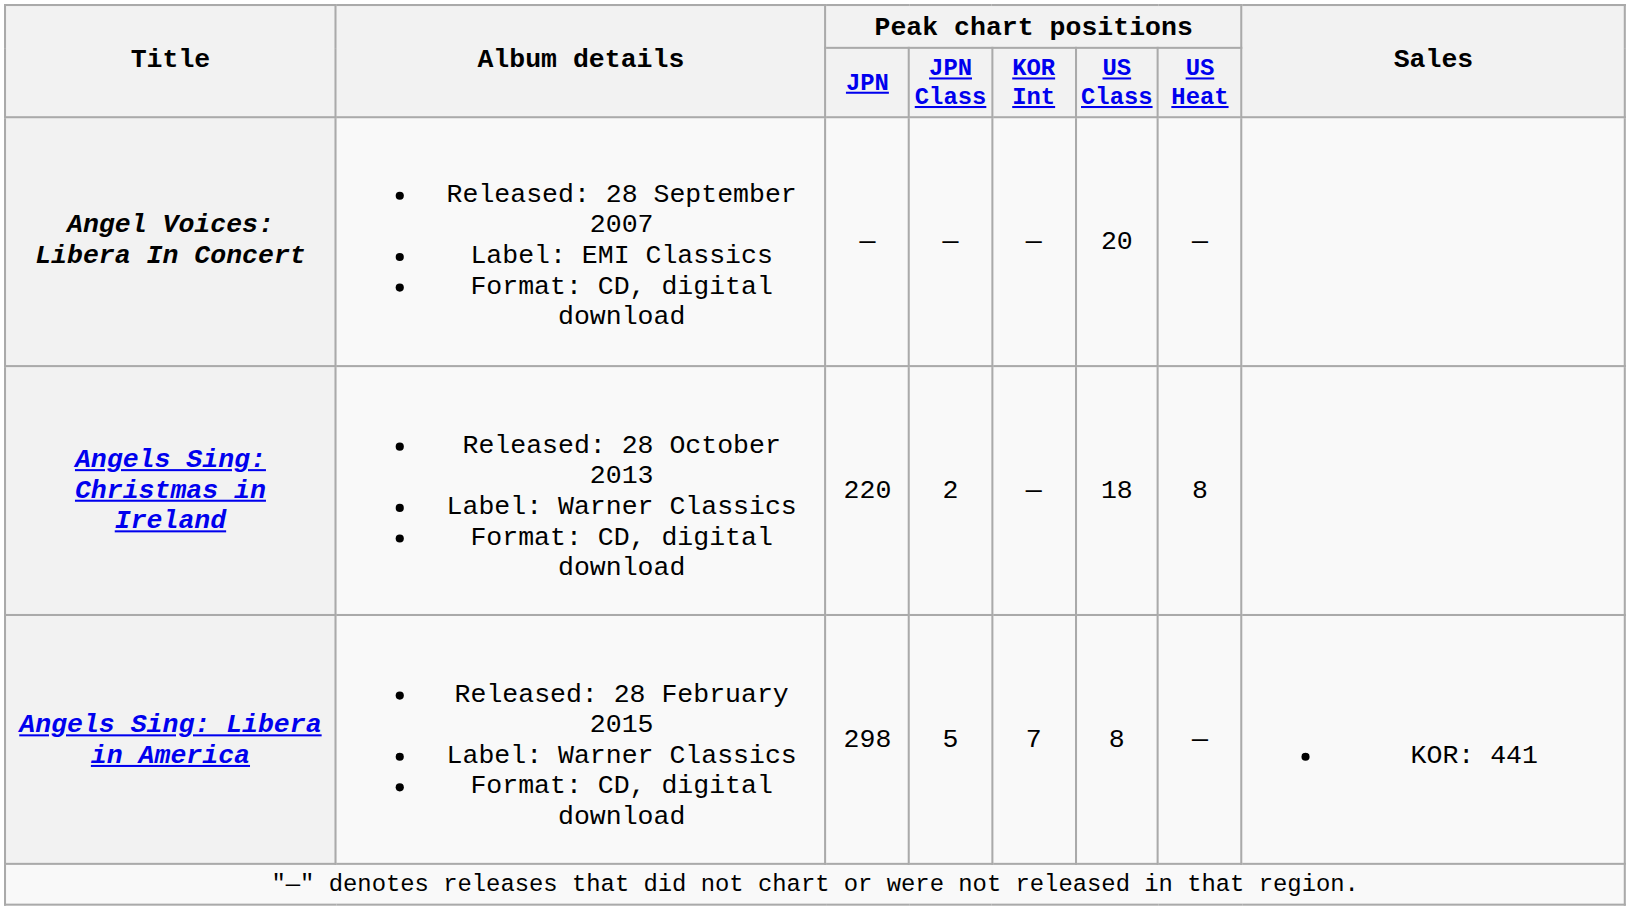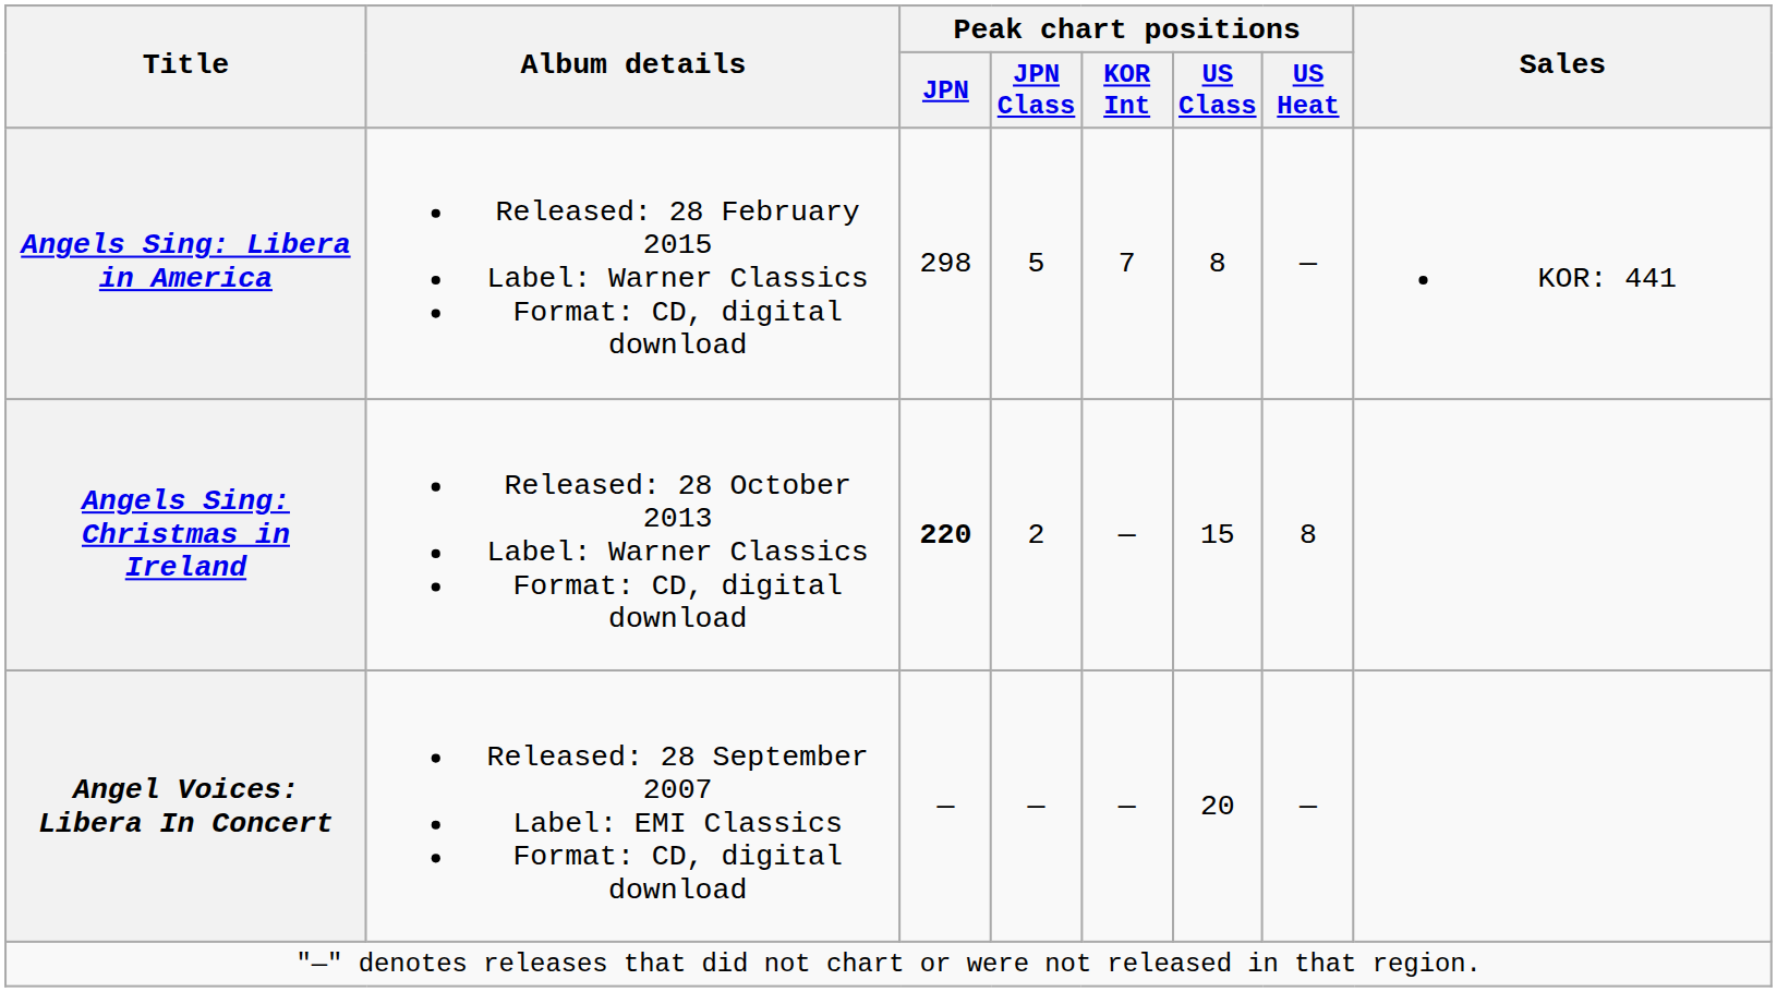rows swapped: Angel Voices: Libera In Concert <-> Angels Sing: Libera in America
Angels Sing: Christmas in Ireland | Peak chart positions / JPN: normal -> bold
Angels Sing: Christmas in Ireland | Peak chart positions / US Class: 18 -> 15
